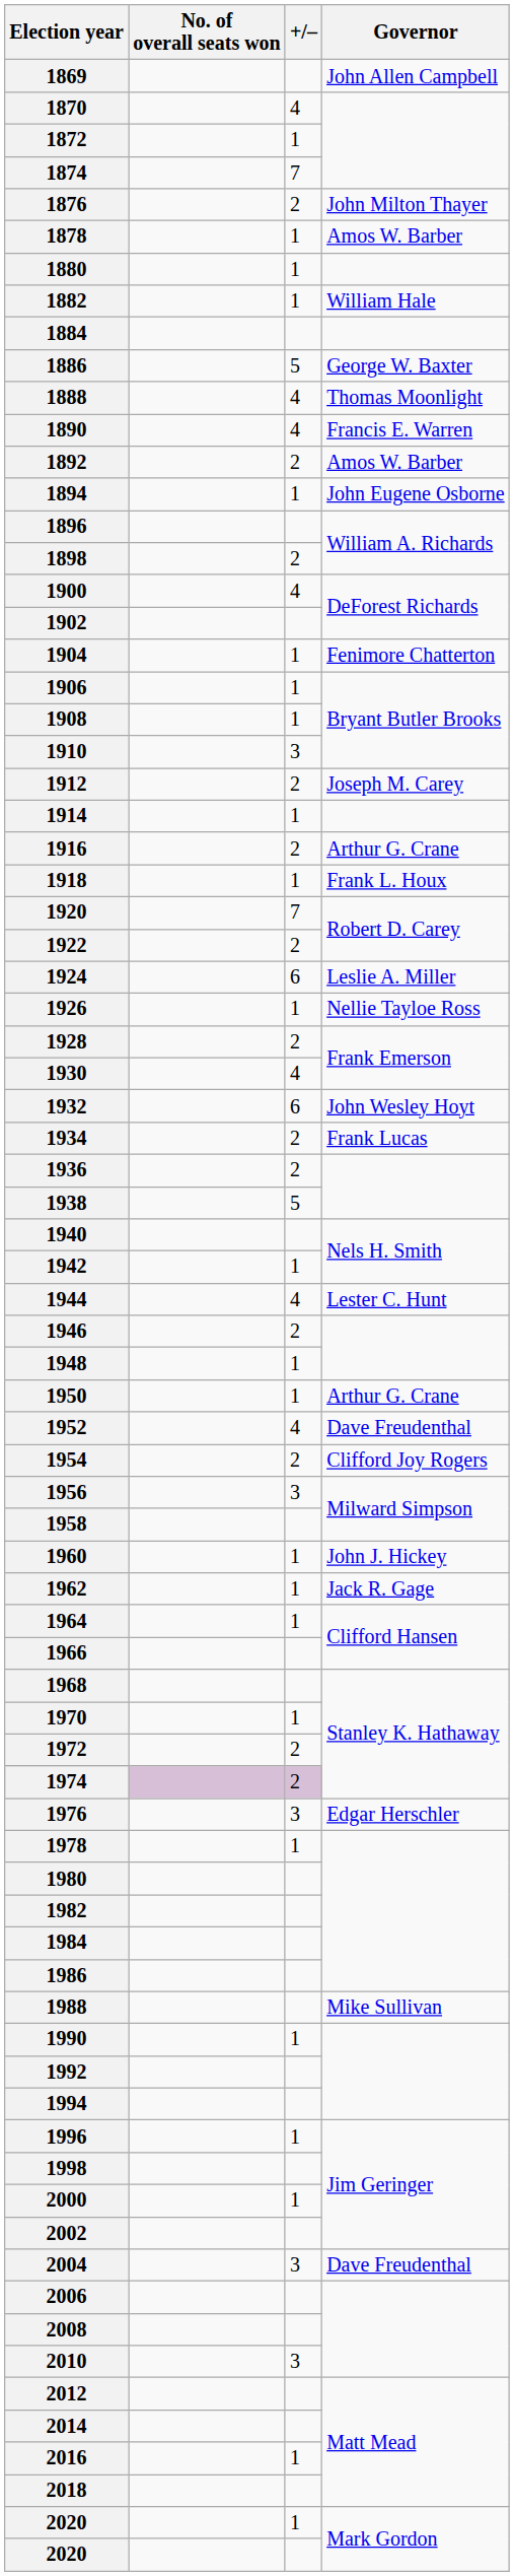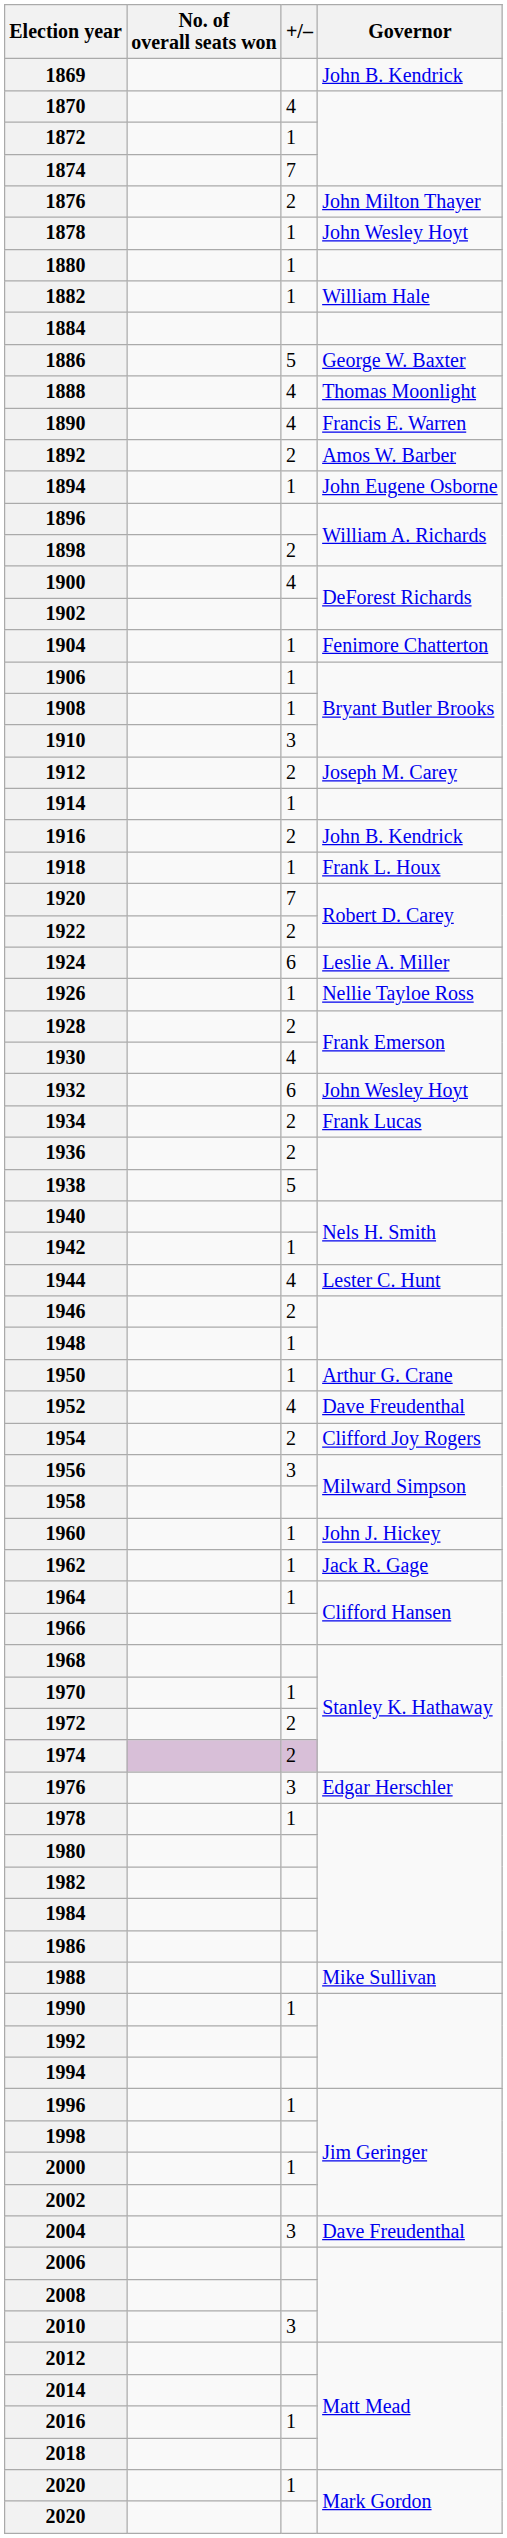1869 | Governor: John Allen Campbell -> John B. Kendrick
1878 | Governor: Amos W. Barber -> John Wesley Hoyt
1916 | Governor: Arthur G. Crane -> John B. Kendrick
